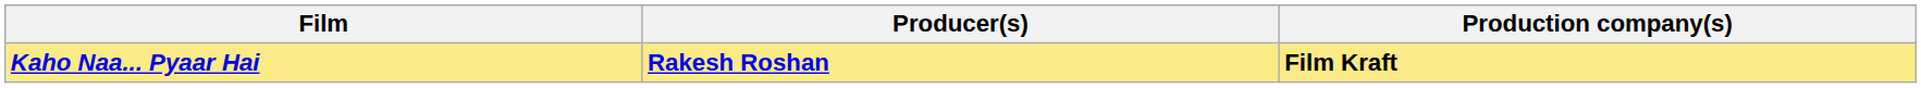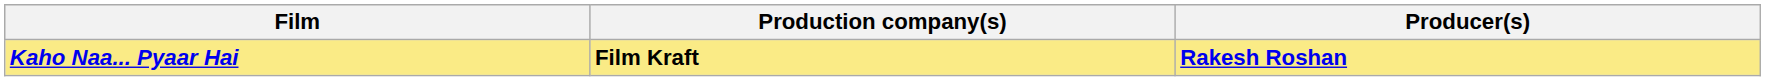columns swapped: Production company(s) <-> Producer(s)
